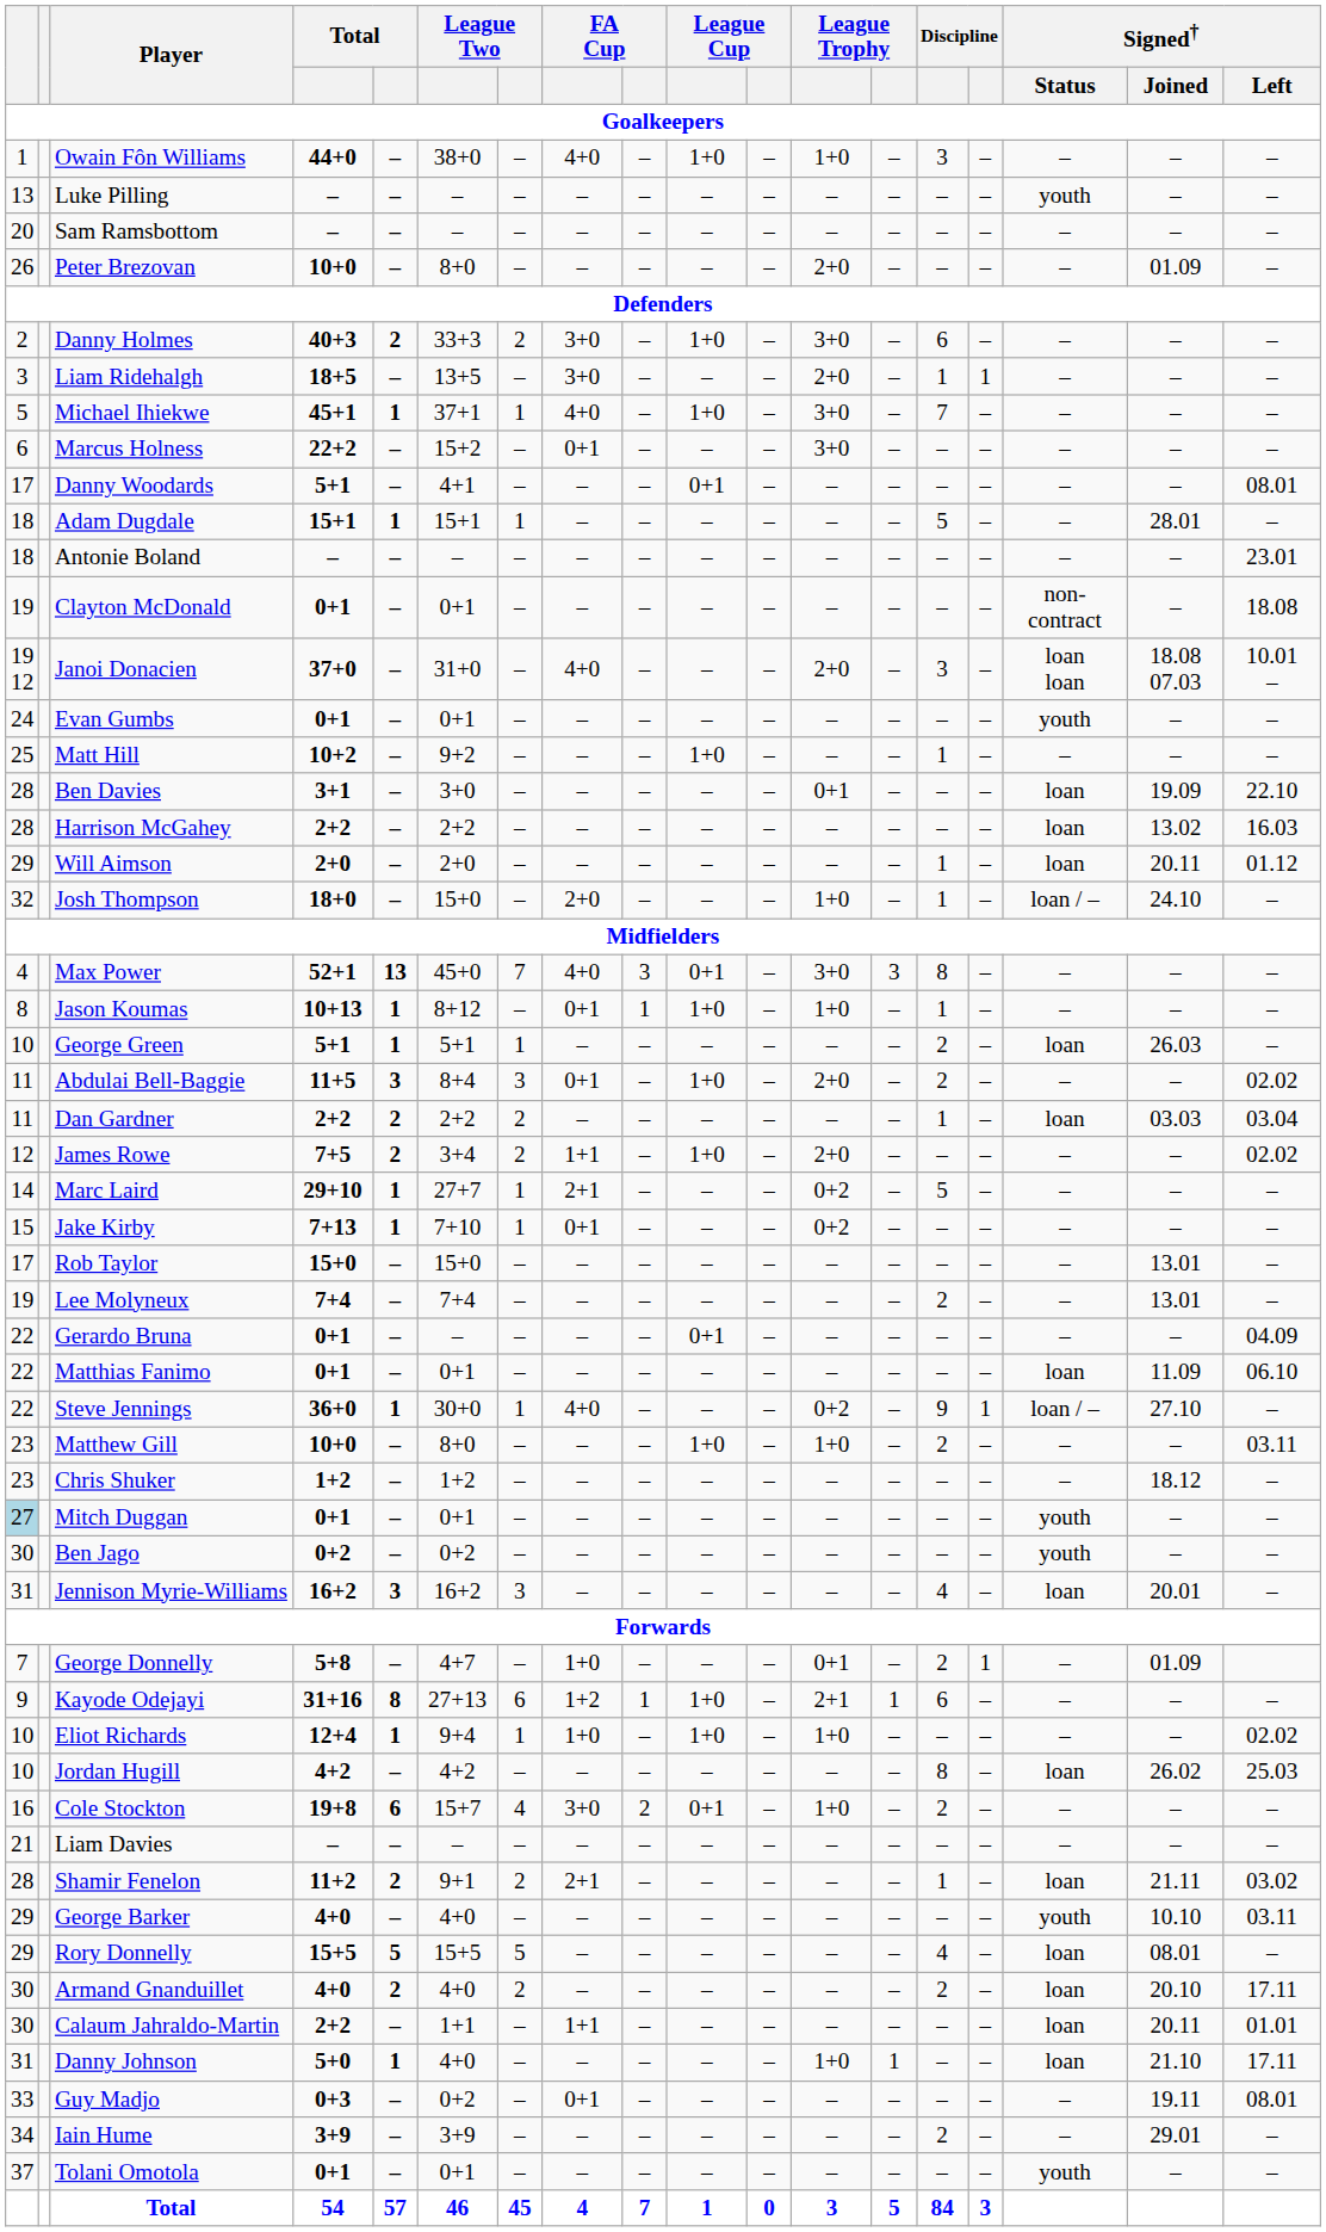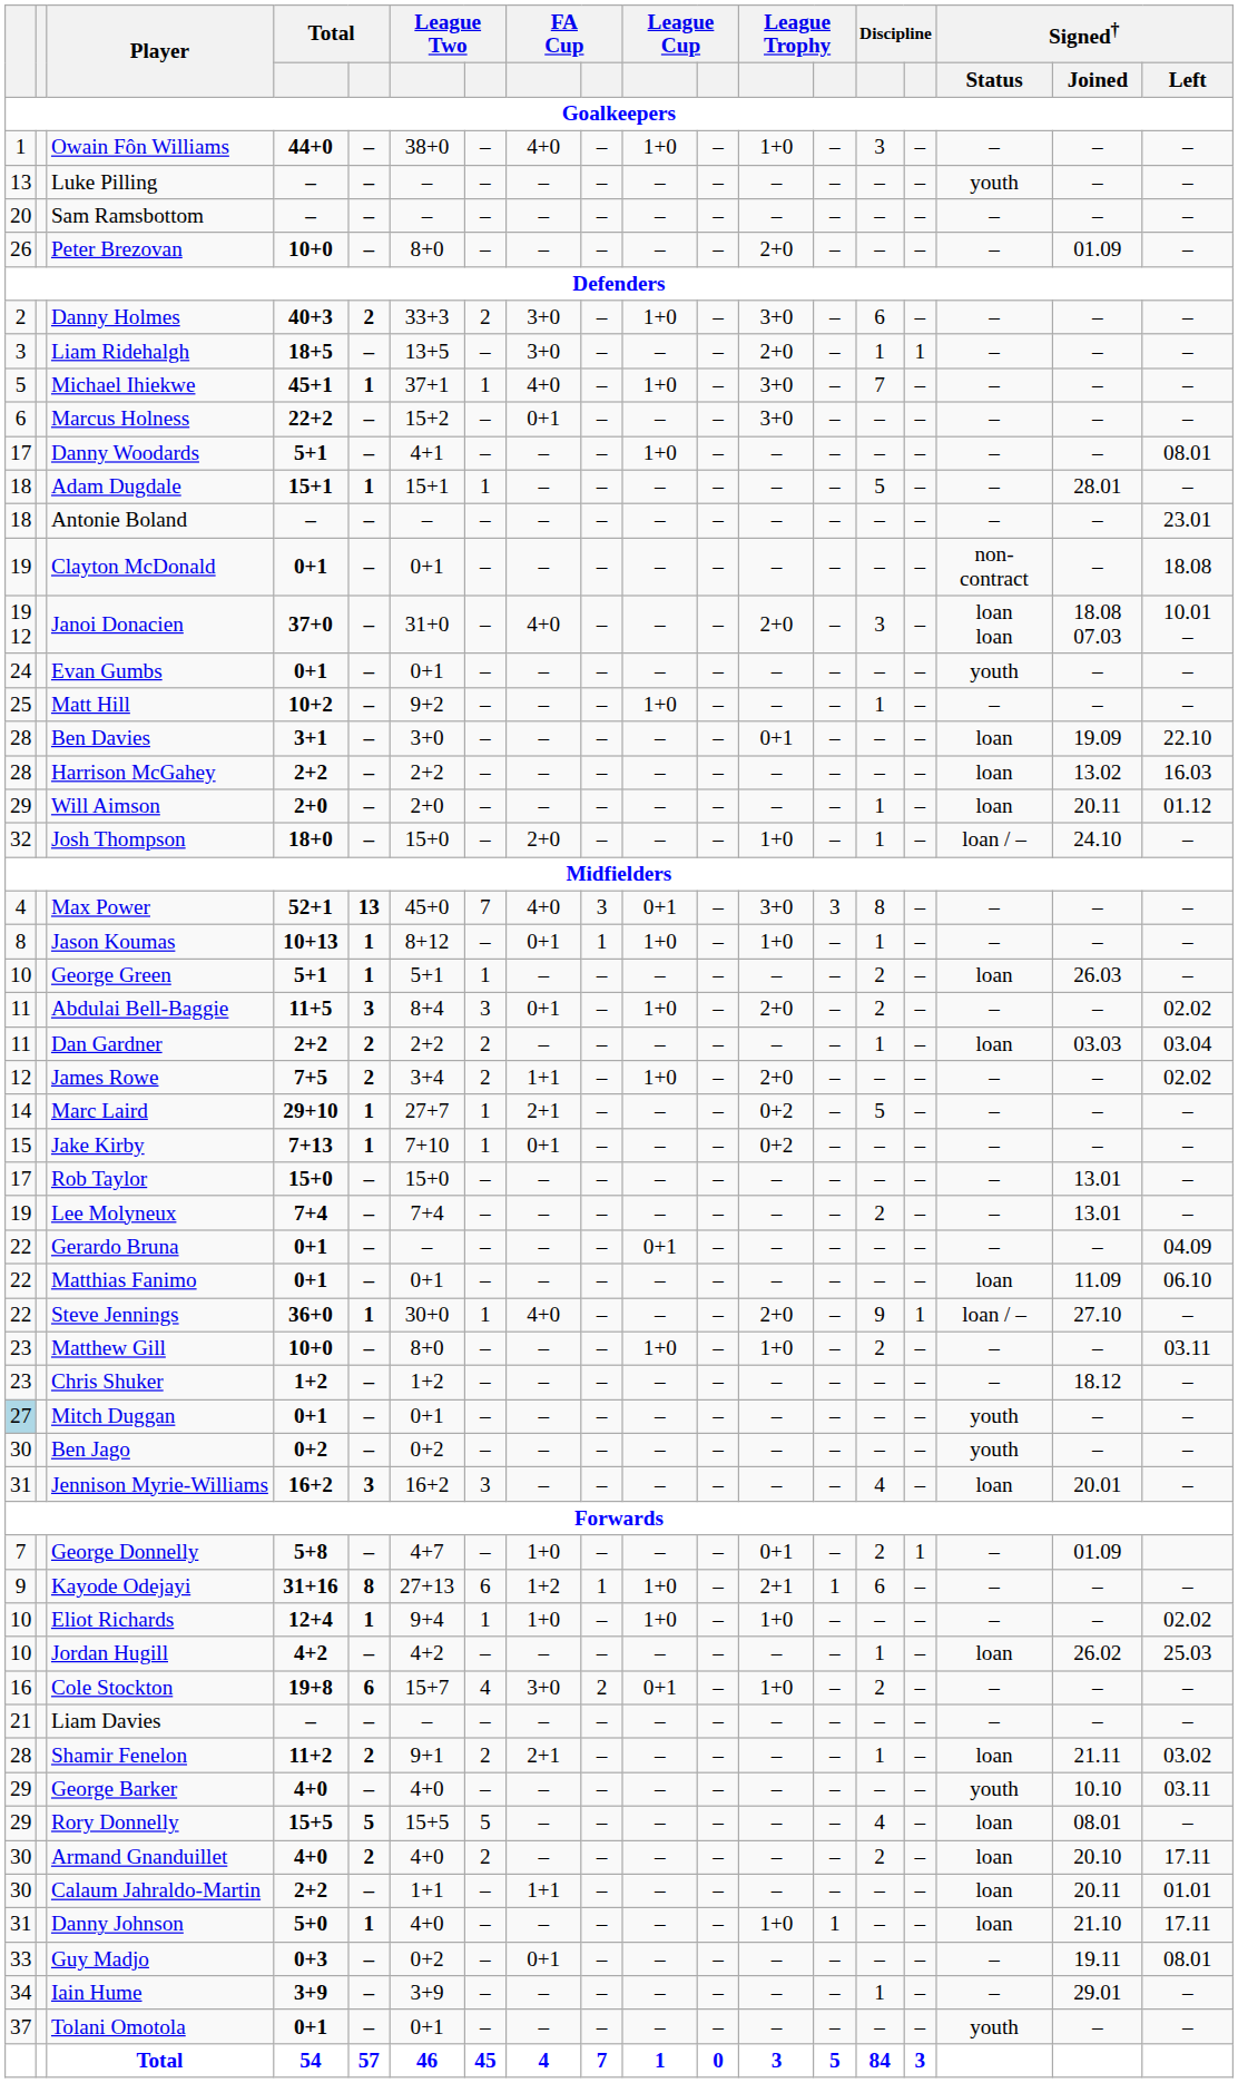Danny Woodards | column 10: 0+1 -> 1+0
Steve Jennings | column 12: 0+2 -> 2+0
Jordan Hugill | column 14: 8 -> 1
Iain Hume | column 14: 2 -> 1
